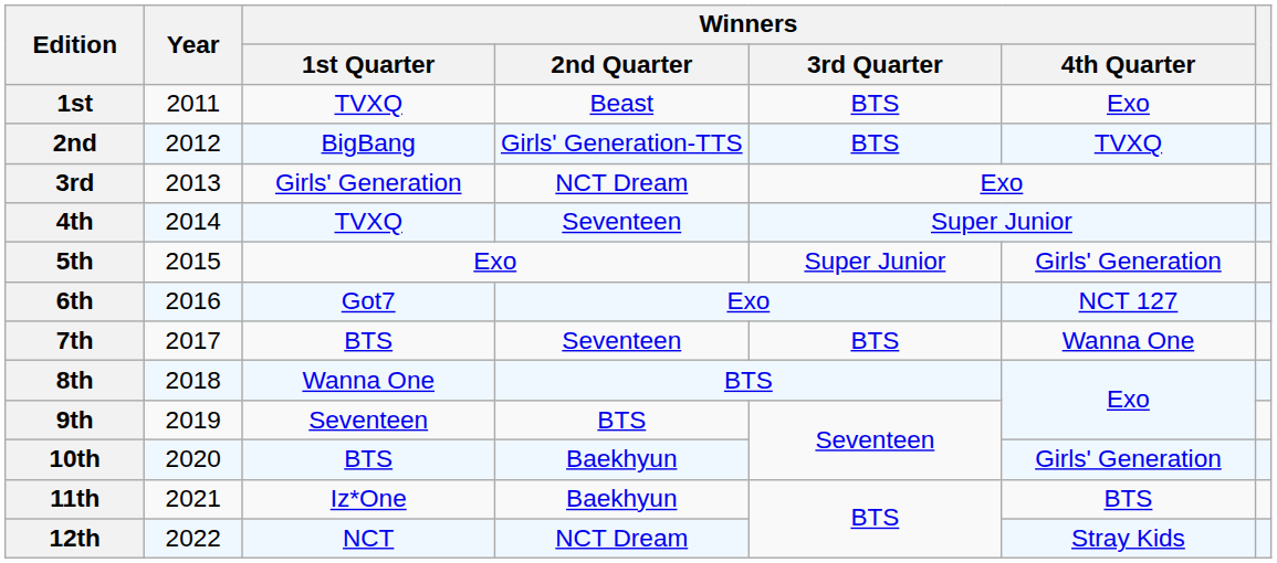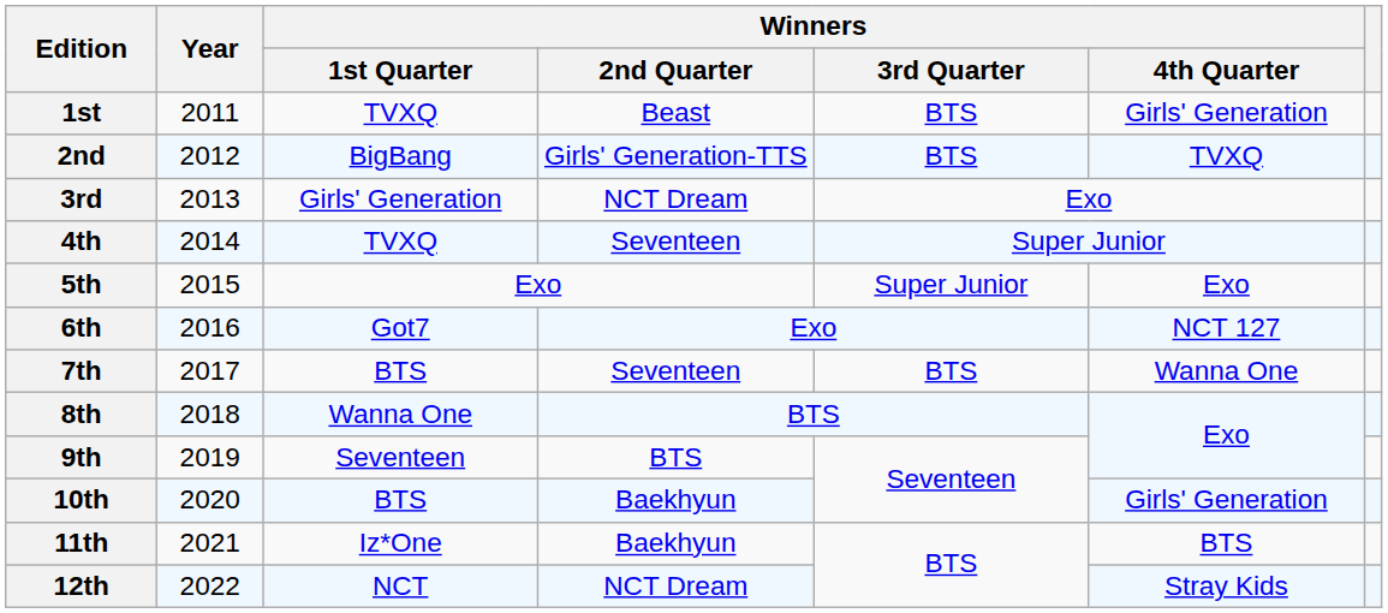1st | Winners / 4th Quarter: Exo -> Girls' Generation
5th | Winners / 4th Quarter: Girls' Generation -> Exo
